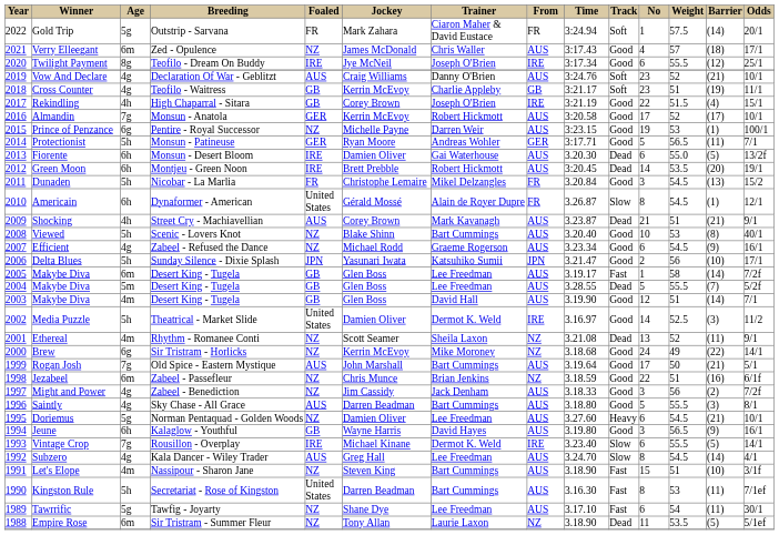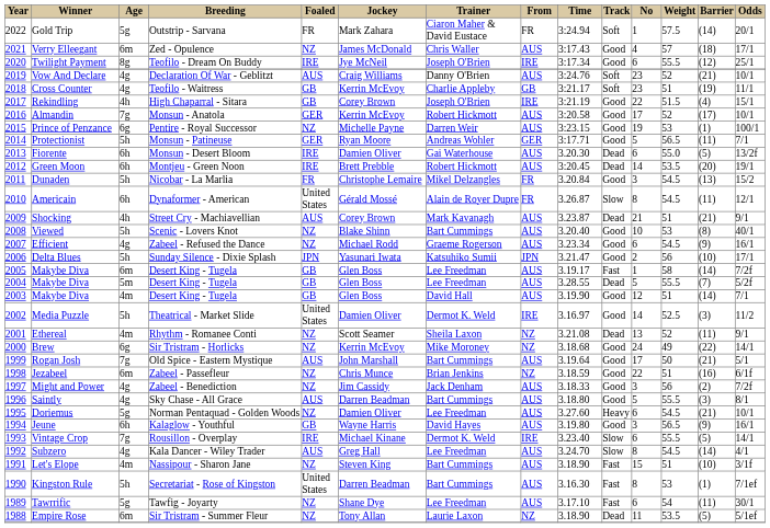Americain | Barrier: (1) -> (11)
Kingston Rule | Barrier: (11) -> (1)
